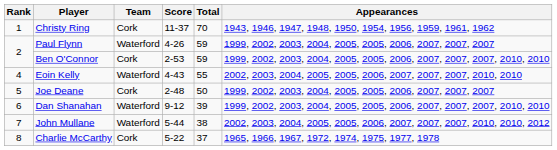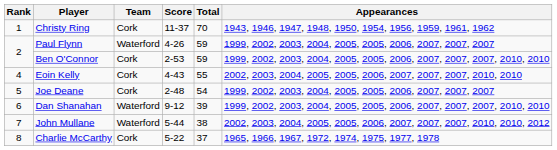Eoin Kelly | Team: Waterford -> Cork
Joe Deane | Total: 50 -> 54
